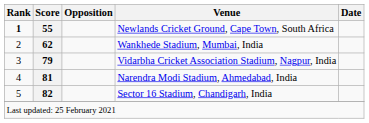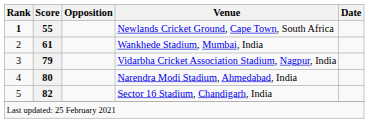Wankhede Stadium, Mumbai, India | Score: 62 -> 61
Narendra Modi Stadium, Ahmedabad, India | Score: 81 -> 80
